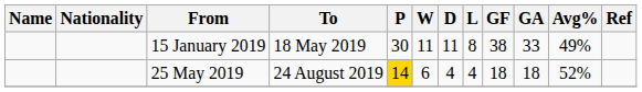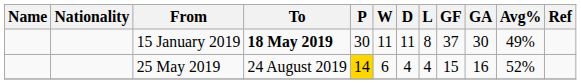15 January 2019 | To: normal -> bold
15 January 2019 | GF: 38 -> 37
15 January 2019 | GA: 33 -> 30
25 May 2019 | GF: 18 -> 15
25 May 2019 | GA: 18 -> 16
